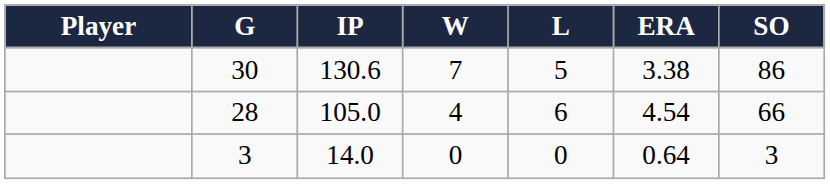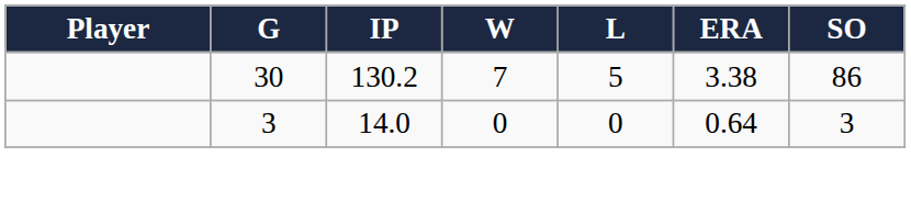30 | IP: 130.6 -> 130.2
- row: 28 | 105.0 | 4 | 6 | 4.54 | 66
